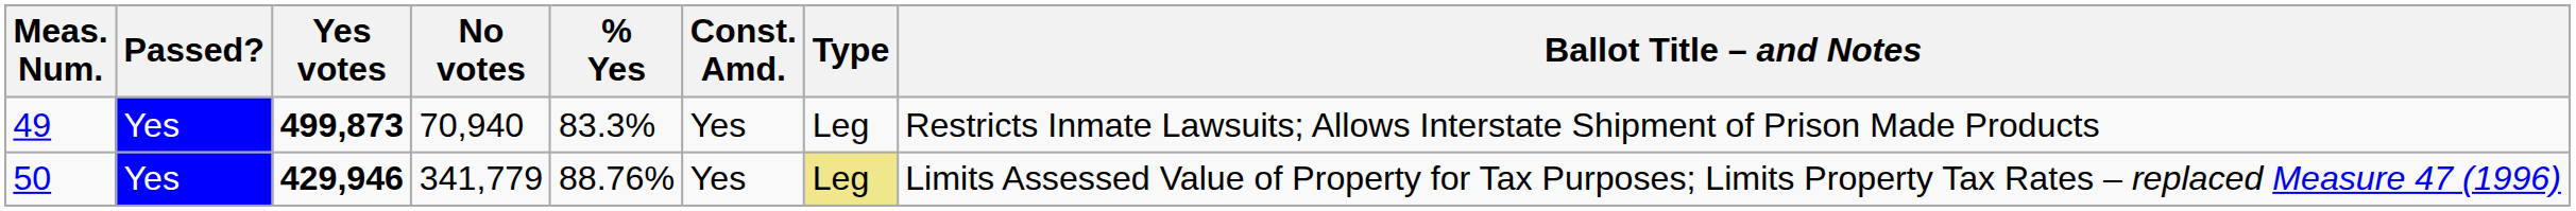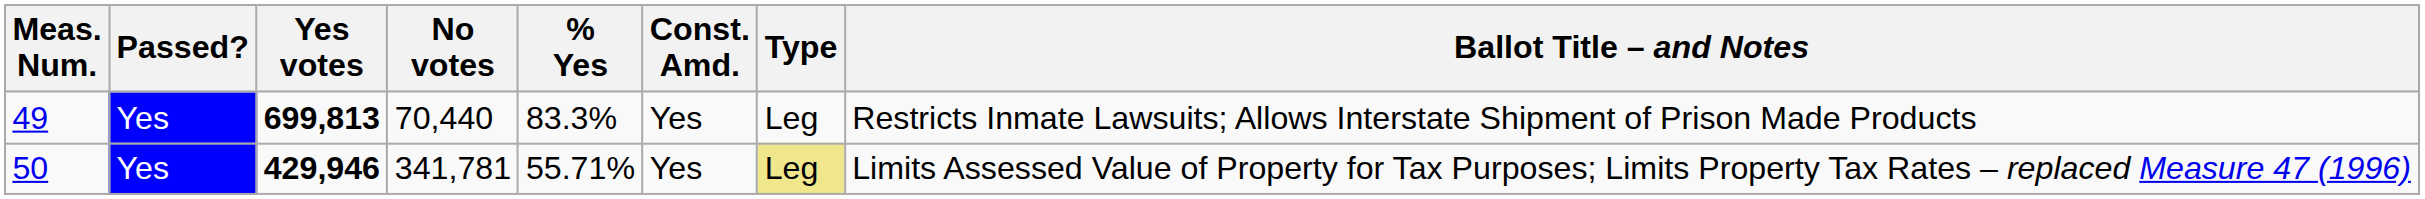49 | Yes votes: 499,873 -> 699,813
49 | No votes: 70,940 -> 70,440
50 | No votes: 341,779 -> 341,781
50 | % Yes: 88.76% -> 55.71%
